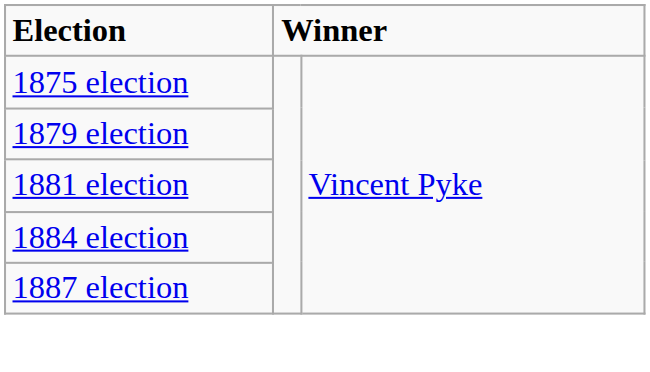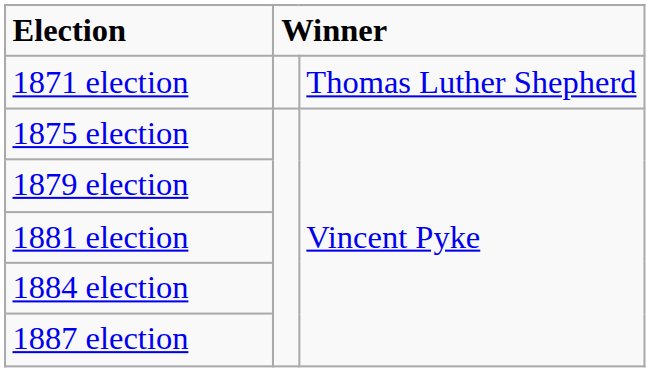+ row: 1871 election | Thomas Luther Shepherd
